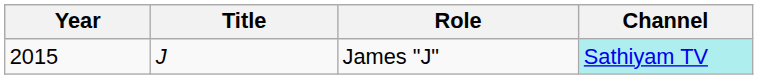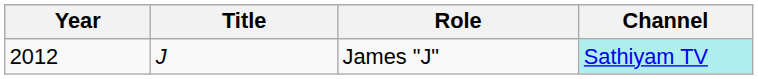James "J" | Year: 2015 -> 2012
